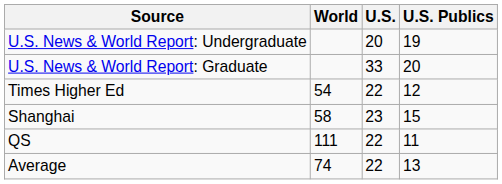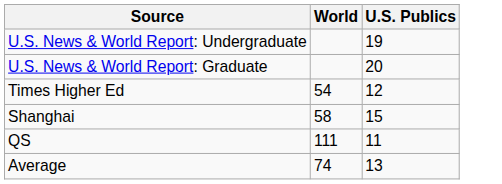- column: U.S. | 20 | 33 | 22 | 23 | 22 | 22
